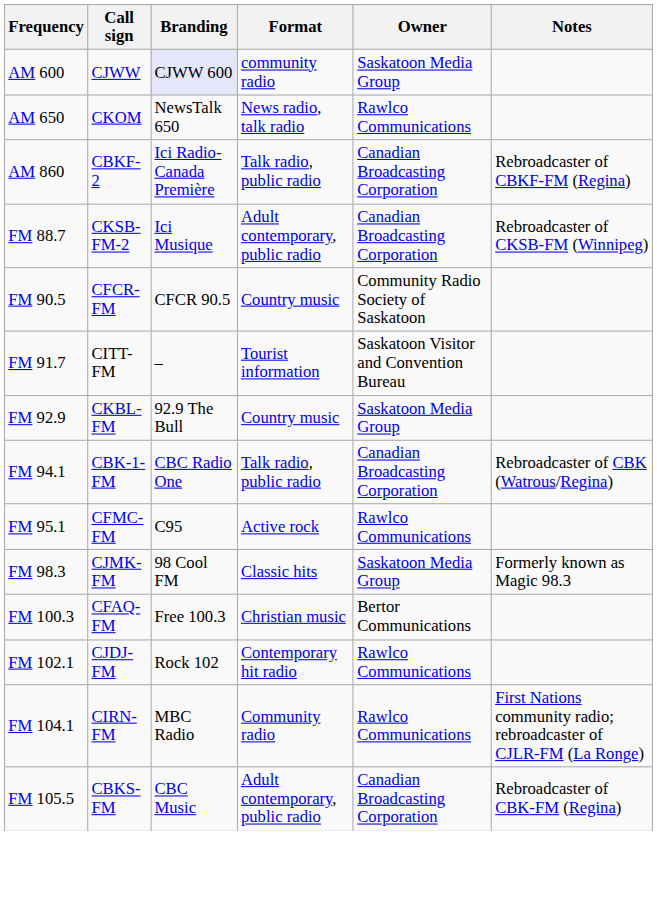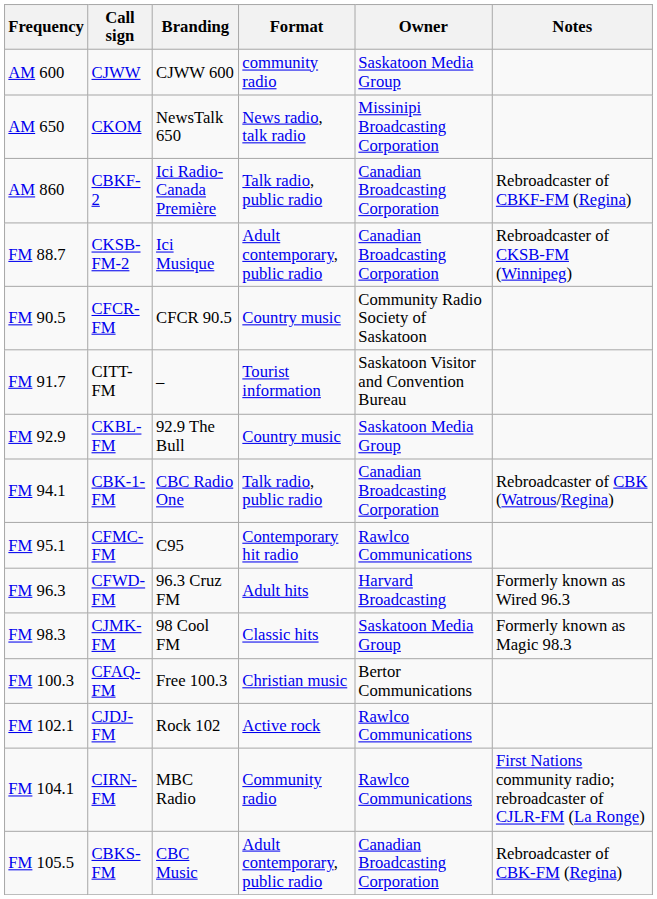AM 600 | Branding: lavender background -> no background
AM 650 | Owner: Rawlco Communications -> Missinipi Broadcasting Corporation
FM 95.1 | Format: Active rock -> Contemporary hit radio
+ row: FM 96.3 | CFWD-FM | 96.3 Cruz FM | Adult hits | Harvard Broadcasting | Formerly known as Wired 96.3
FM 102.1 | Format: Contemporary hit radio -> Active rock
